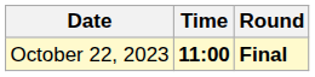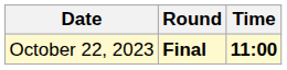columns swapped: Time <-> Round
